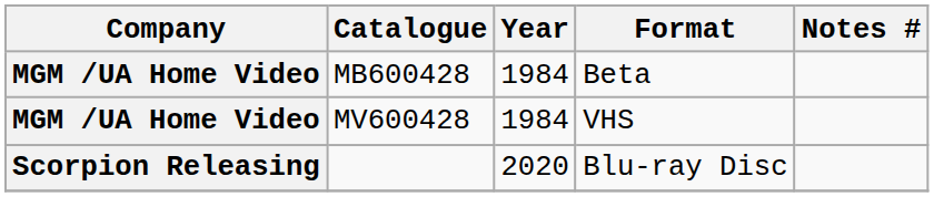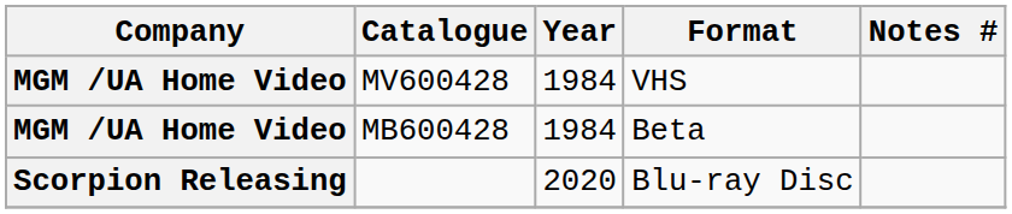rows swapped: MB600428 <-> MV600428
